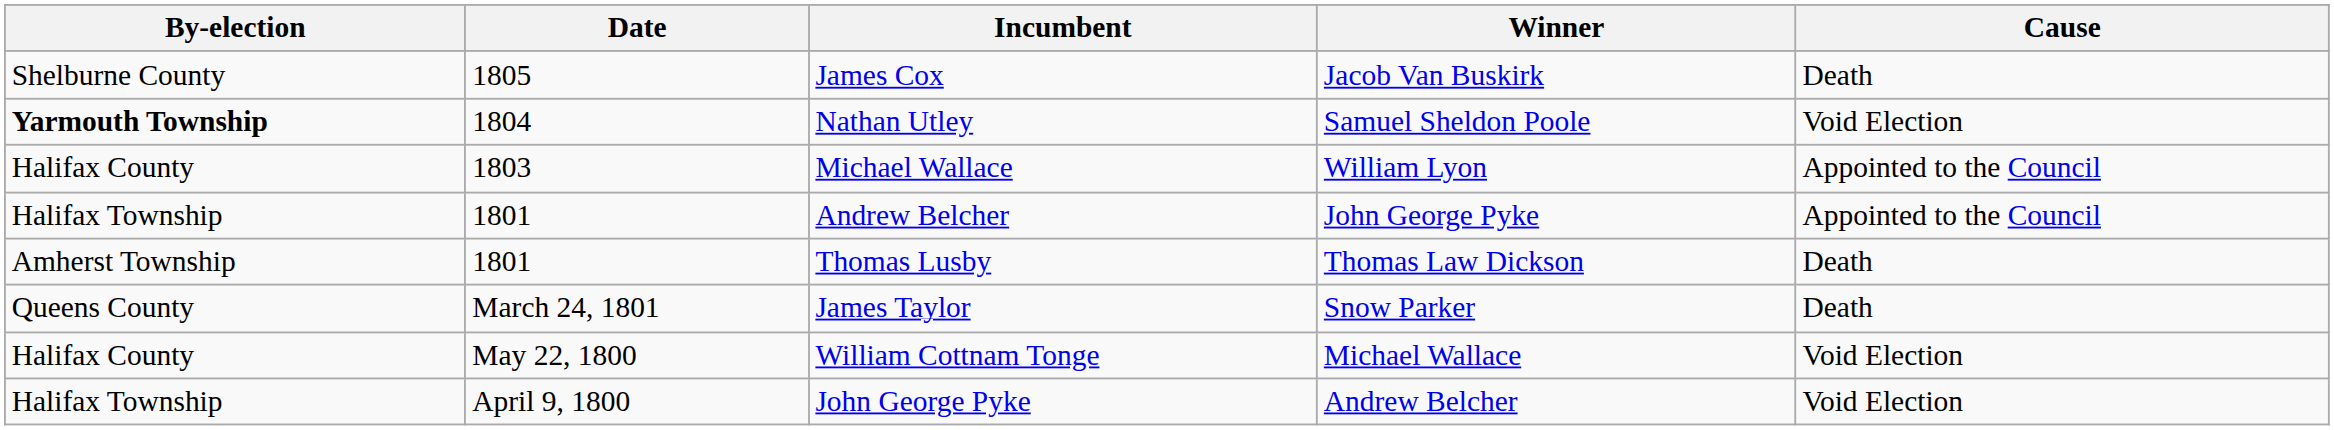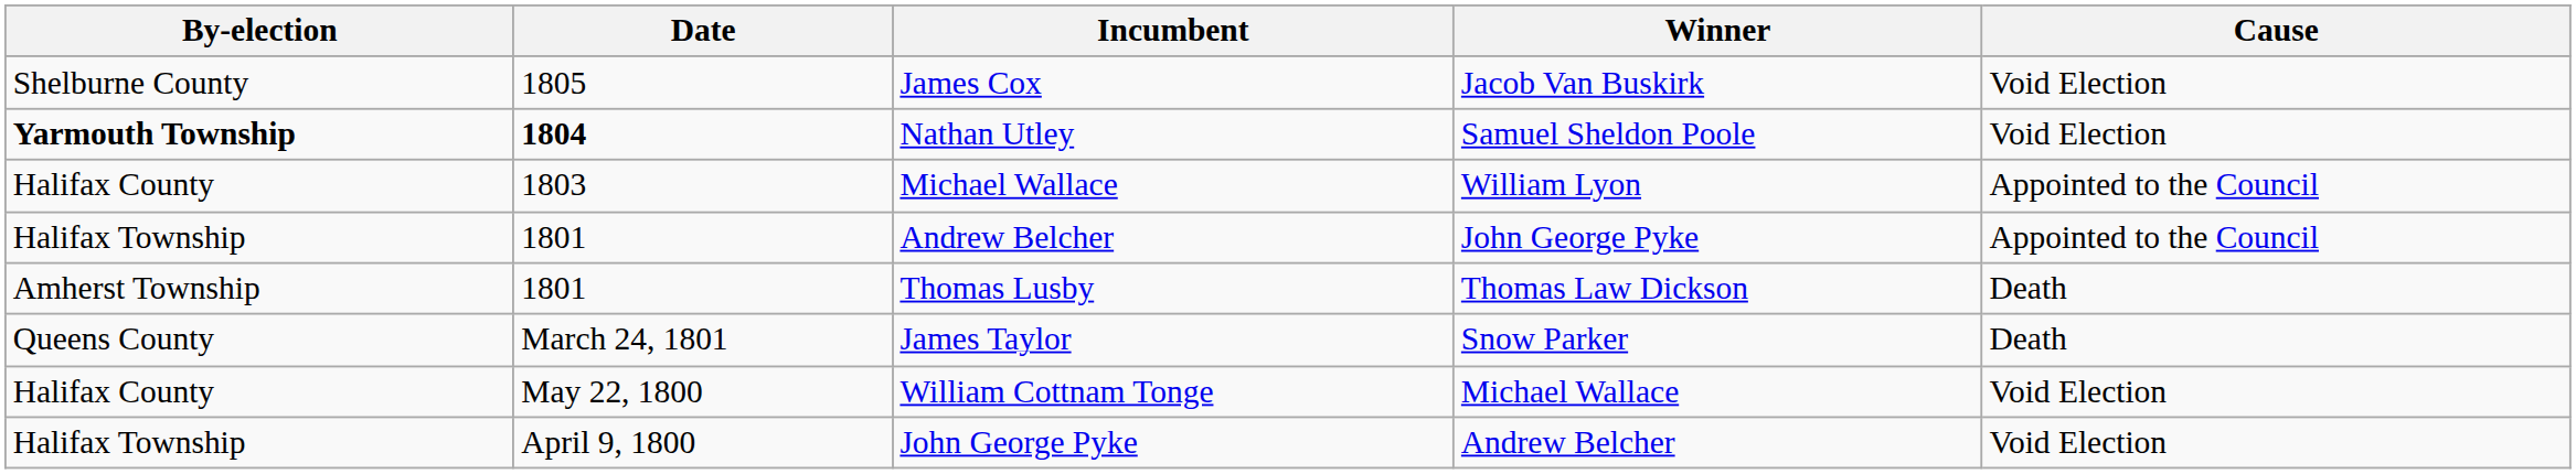James Cox | Cause: Death -> Void Election
Nathan Utley | Date: normal -> bold
